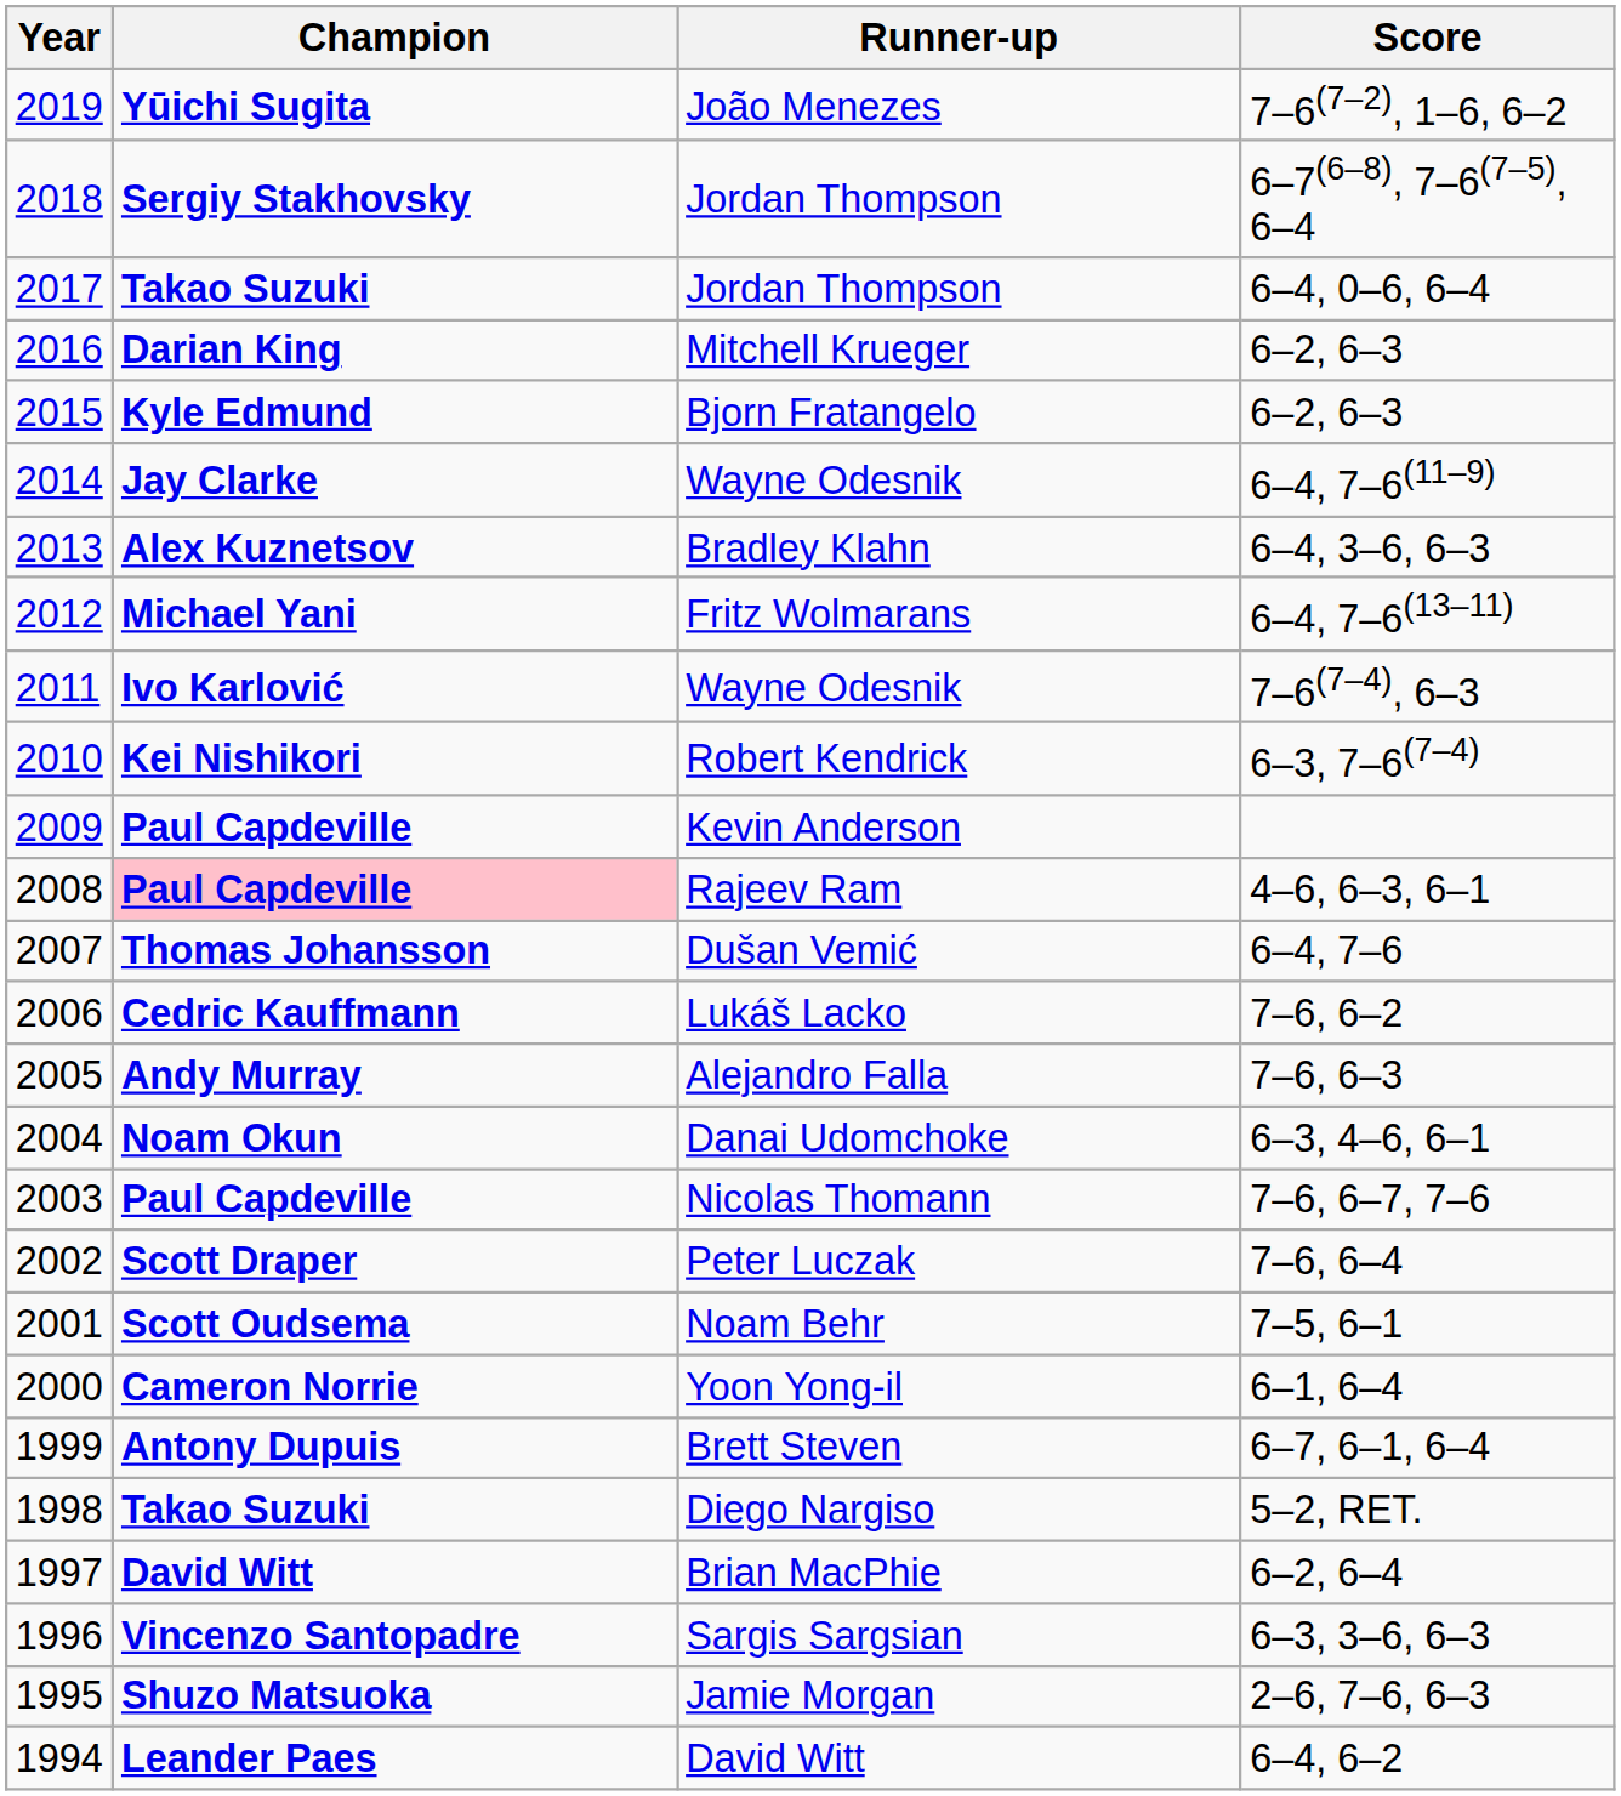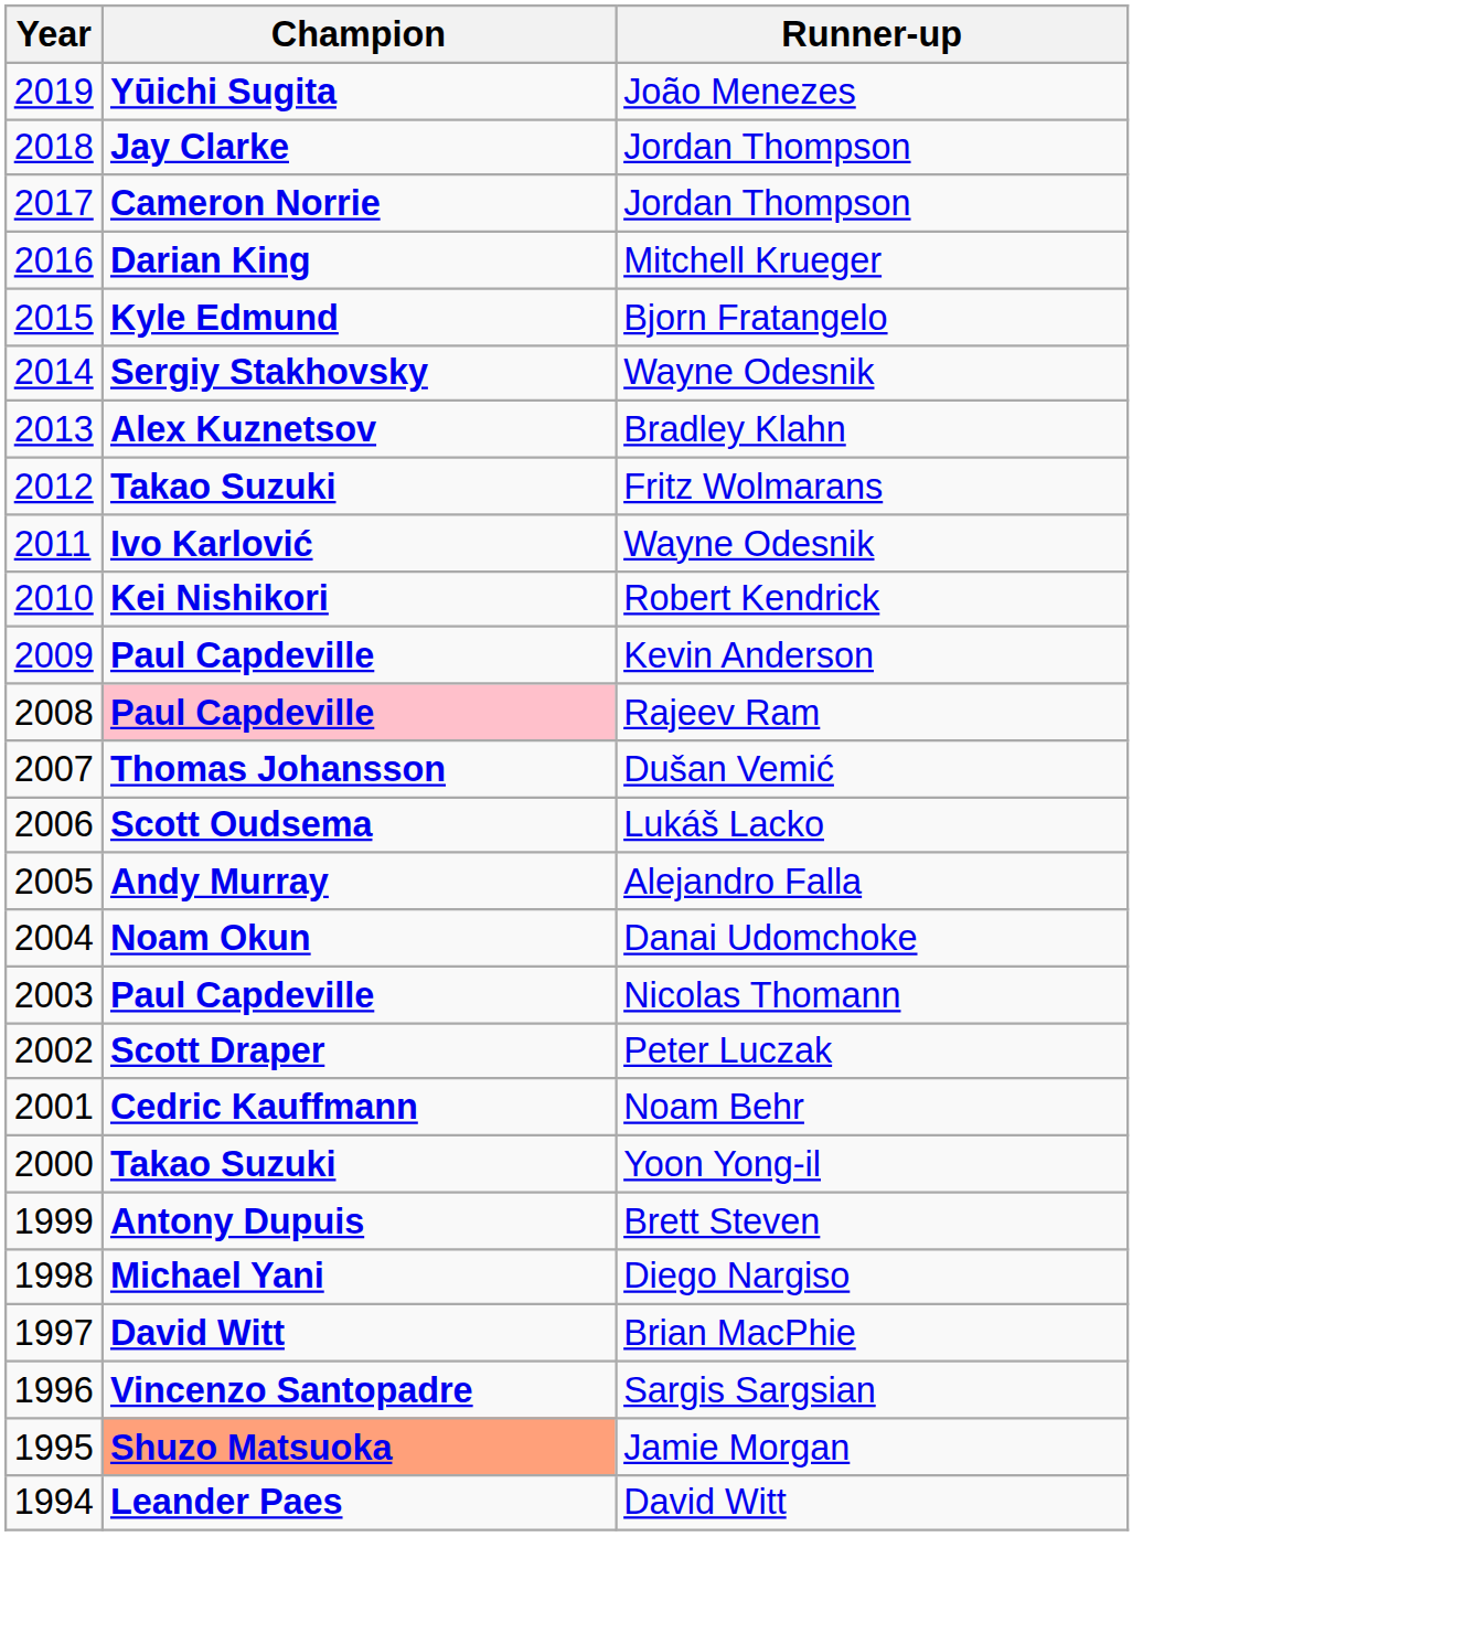- column: Score | 7–6(7–2), 1–6, 6–2 | 6–7(6–8), 7–6(7–5), 6–4 | 6–4, 0–6, 6–4 | 6–2, 6–3 | 6–2, 6–3 | 6–4, 7–6(11–9) | 6–4, 3–6, 6–3 | 6–4, 7–6(13–11) | 7–6(7–4), 6–3 | 6–3, 7–6(7–4) | 4–6, 6–3, 6–1 | 6–4, 7–6 | 7–6, 6–2 | 7–6, 6–3 | 6–3, 4–6, 6–1 | 7–6, 6–7, 7–6 | 7–6, 6–4 | 7–5, 6–1 | 6–1, 6–4 | 6–7, 6–1, 6–4 | 5–2, RET. | 6–2, 6–4 | 6–3, 3–6, 6–3 | 2–6, 7–6, 6–3 | 6–4, 6–2
2018 / Jordan Thompson | Champion: Sergiy Stakhovsky -> Jay Clarke
2017 / Jordan Thompson | Champion: Takao Suzuki -> Cameron Norrie
2014 / Wayne Odesnik | Champion: Jay Clarke -> Sergiy Stakhovsky
Fritz Wolmarans | Champion: Michael Yani -> Takao Suzuki
Lukáš Lacko | Champion: Cedric Kauffmann -> Scott Oudsema
Noam Behr | Champion: Scott Oudsema -> Cedric Kauffmann
Yoon Yong-il | Champion: Cameron Norrie -> Takao Suzuki
Diego Nargiso | Champion: Takao Suzuki -> Michael Yani
Jamie Morgan | Champion: no background -> lightsalmon background
